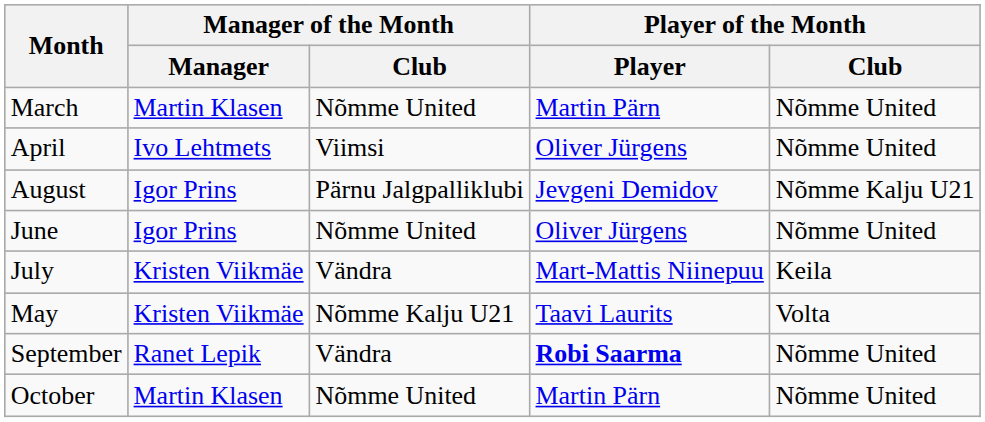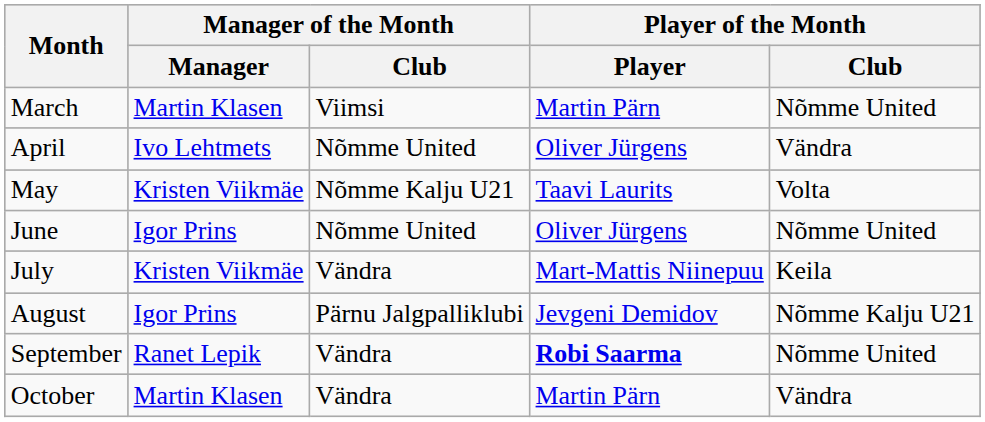March | Manager of the Month / Club: Nõmme United -> Viimsi
April | Manager of the Month / Club: Viimsi -> Nõmme United
April | Player of the Month / Club: Nõmme United -> Vändra
rows swapped: May <-> August
October | Manager of the Month / Club: Nõmme United -> Vändra
October | Player of the Month / Club: Nõmme United -> Vändra
